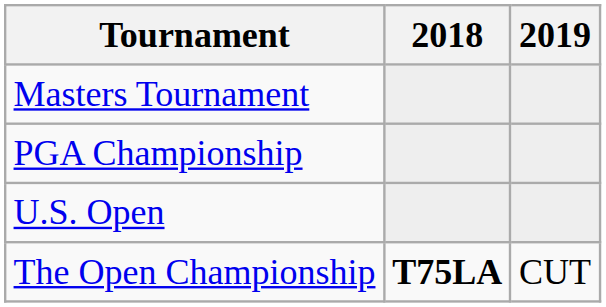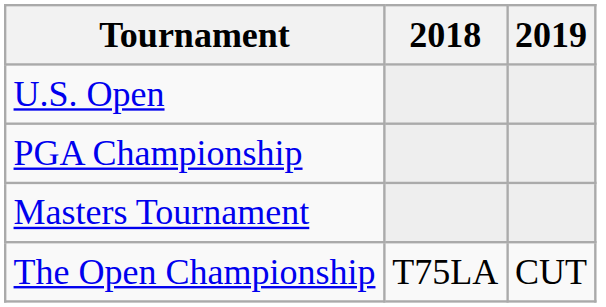rows swapped: Masters Tournament <-> U.S. Open
The Open Championship | 2018: bold -> normal
